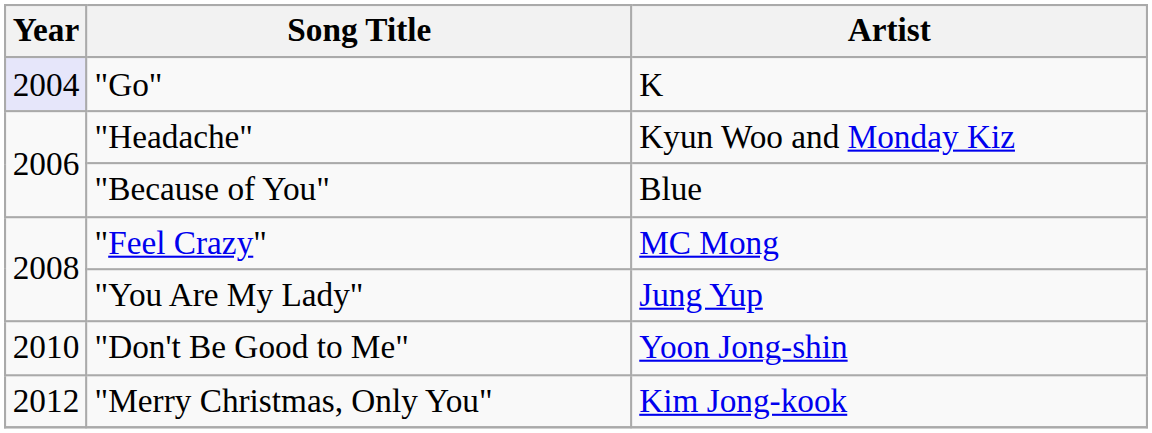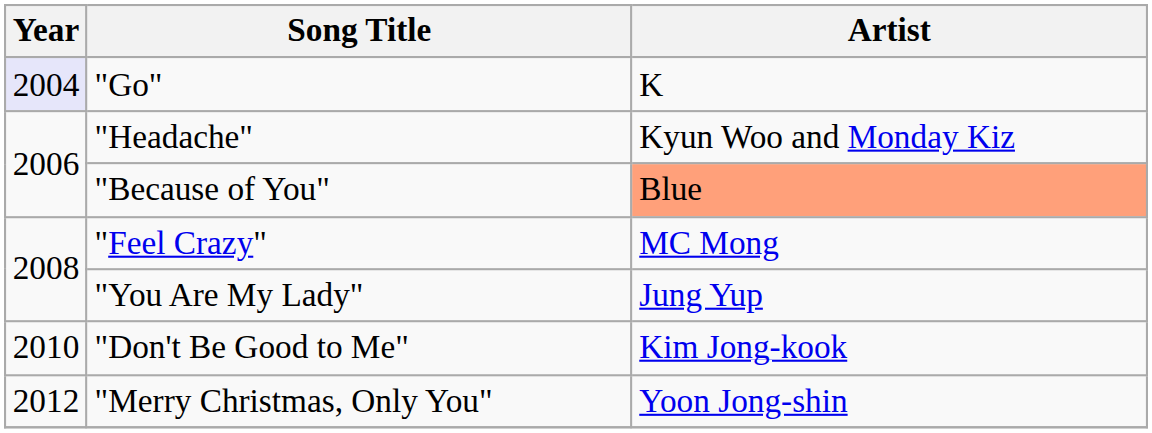"Because of You" | Artist: no background -> lightsalmon background
"Don't Be Good to Me" | Artist: Yoon Jong-shin -> Kim Jong-kook
"Merry Christmas, Only You" | Artist: Kim Jong-kook -> Yoon Jong-shin
